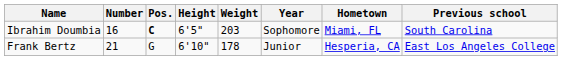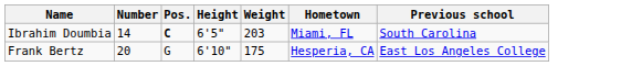- column: Year | Sophomore | Junior
Ibrahim Doumbia | Number: 16 -> 14
Frank Bertz | Number: 21 -> 20
Frank Bertz | Weight: 178 -> 175
